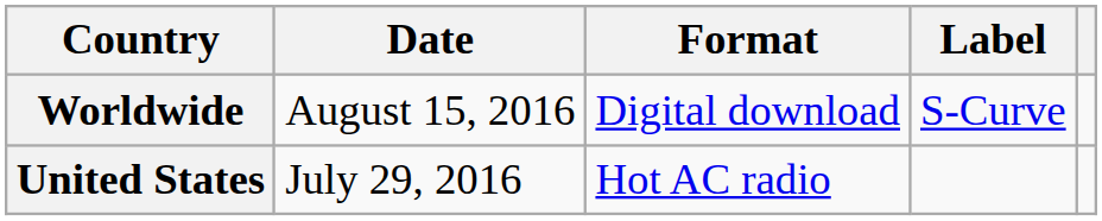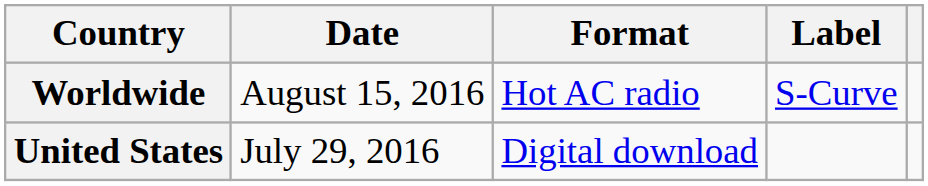Worldwide | Format: Digital download -> Hot AC radio
United States | Format: Hot AC radio -> Digital download
